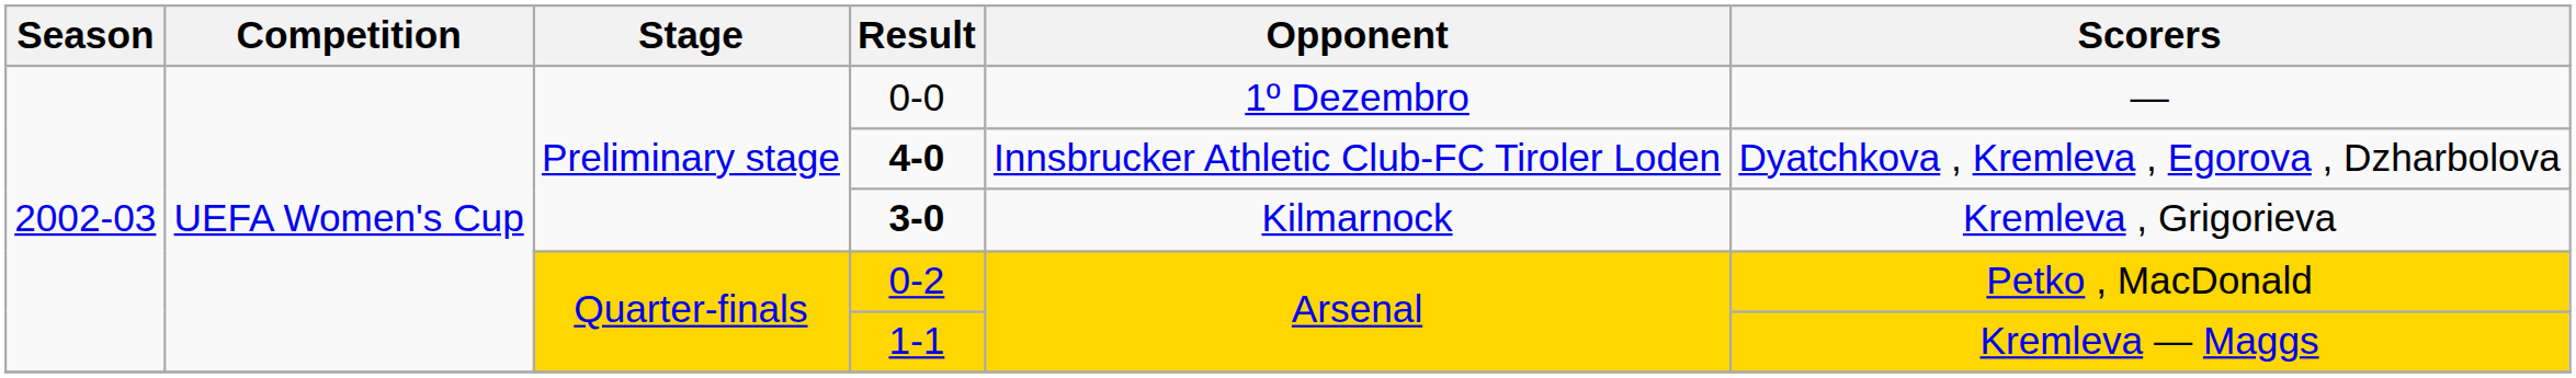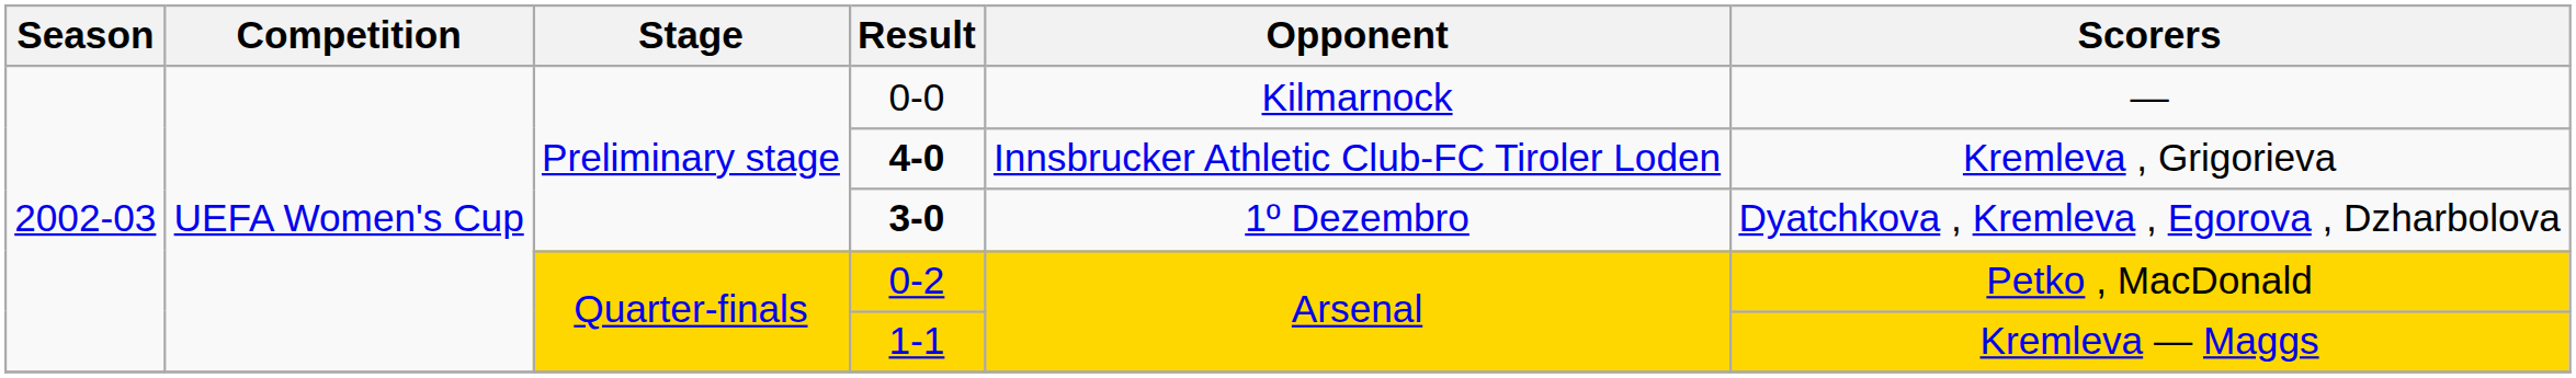0-0 | Opponent: 1º Dezembro -> Kilmarnock
4-0 | Scorers: Dyatchkova , Kremleva , Egorova , Dzharbolova -> Kremleva , Grigorieva
3-0 | Opponent: Kilmarnock -> 1º Dezembro
3-0 | Scorers: Kremleva , Grigorieva -> Dyatchkova , Kremleva , Egorova , Dzharbolova
